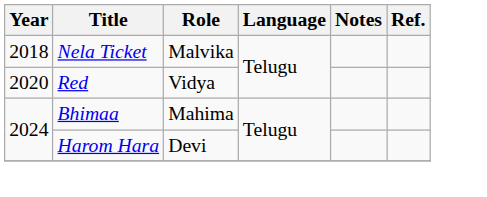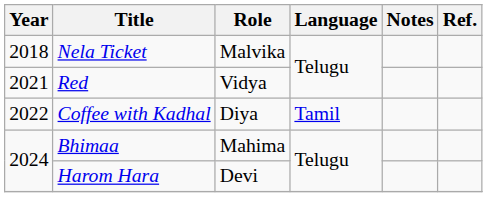Red | Year: 2020 -> 2021
+ row: 2022 | Coffee with Kadhal | Diya | Tamil
